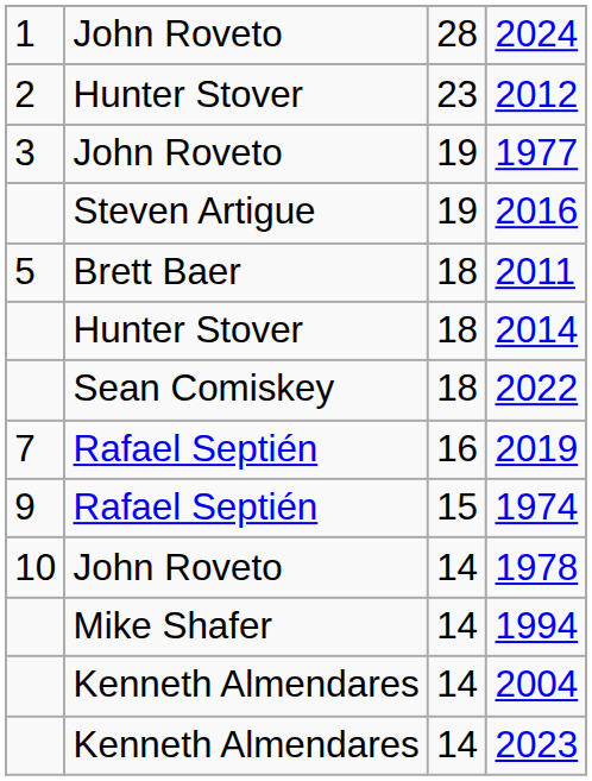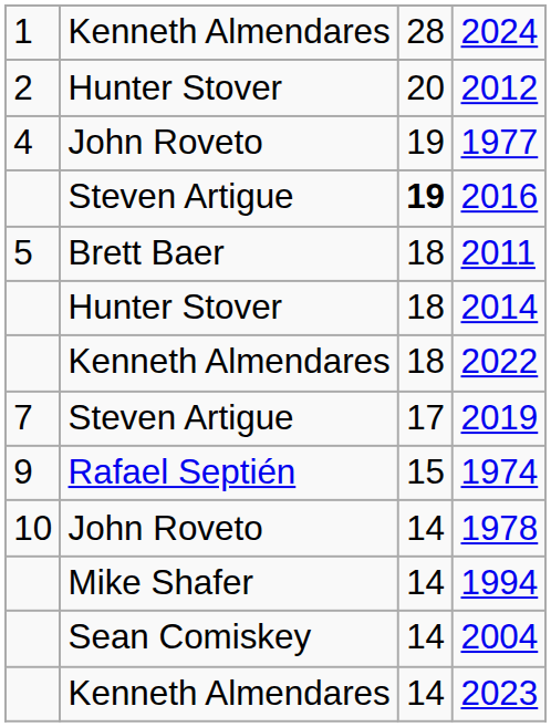2024 | column 2: John Roveto -> Kenneth Almendares
2012 | column 3: 23 -> 20
1977 | column 1: 3 -> 4
2016 | column 3: normal -> bold
2022 | column 2: Sean Comiskey -> Kenneth Almendares
2019 | column 2: Rafael Septién -> Steven Artigue
2019 | column 3: 16 -> 17
2004 | column 2: Kenneth Almendares -> Sean Comiskey
